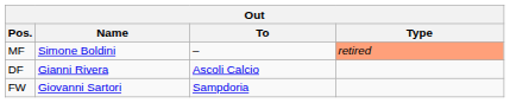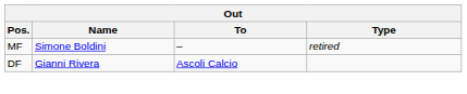MF | Type: lightsalmon background -> no background
- row: FW | Giovanni Sartori | Sampdoria
